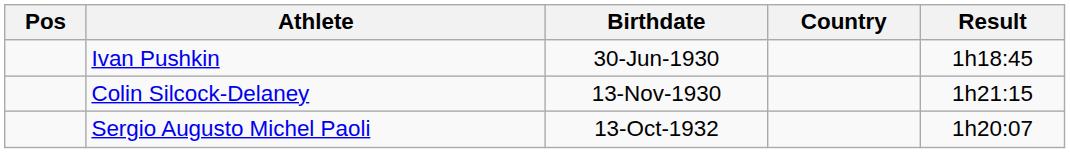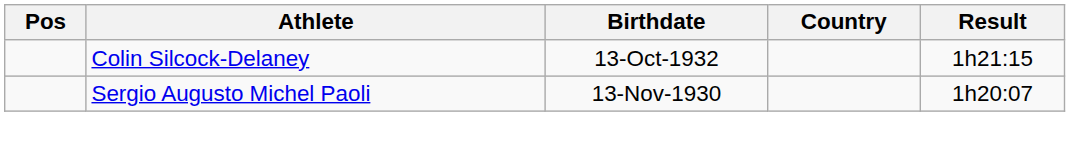- row: Ivan Pushkin | 30-Jun-1930 | 1h18:45
Colin Silcock-Delaney | Birthdate: 13-Nov-1930 -> 13-Oct-1932
Sergio Augusto Michel Paoli | Birthdate: 13-Oct-1932 -> 13-Nov-1930
